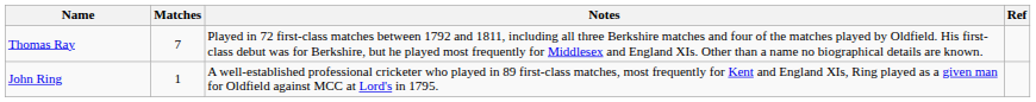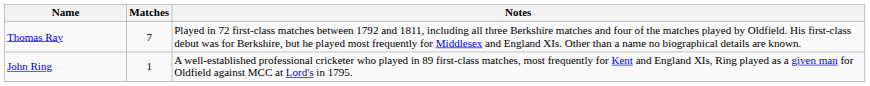- column: Ref
